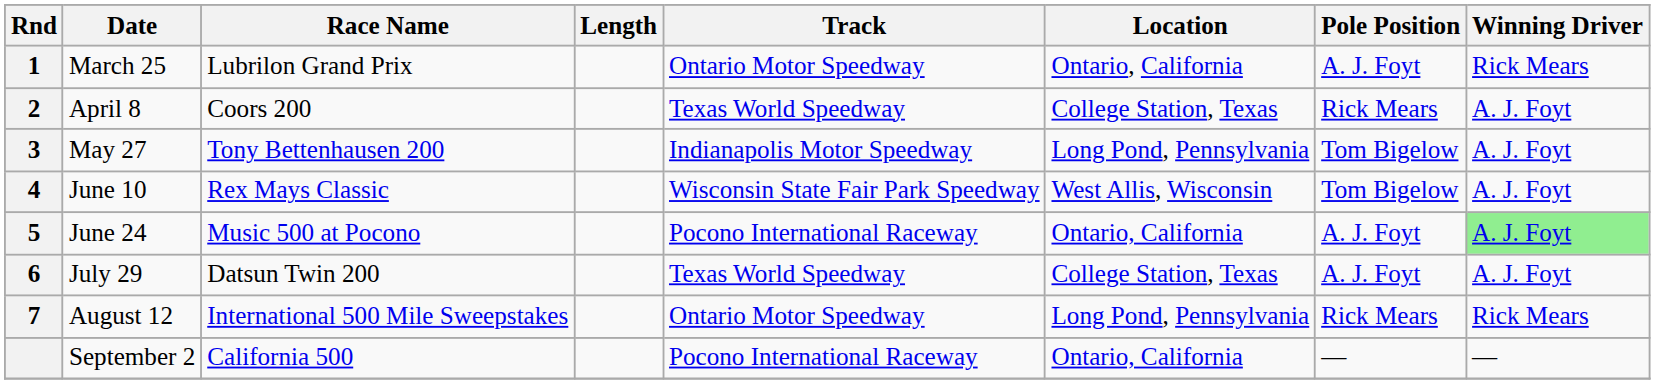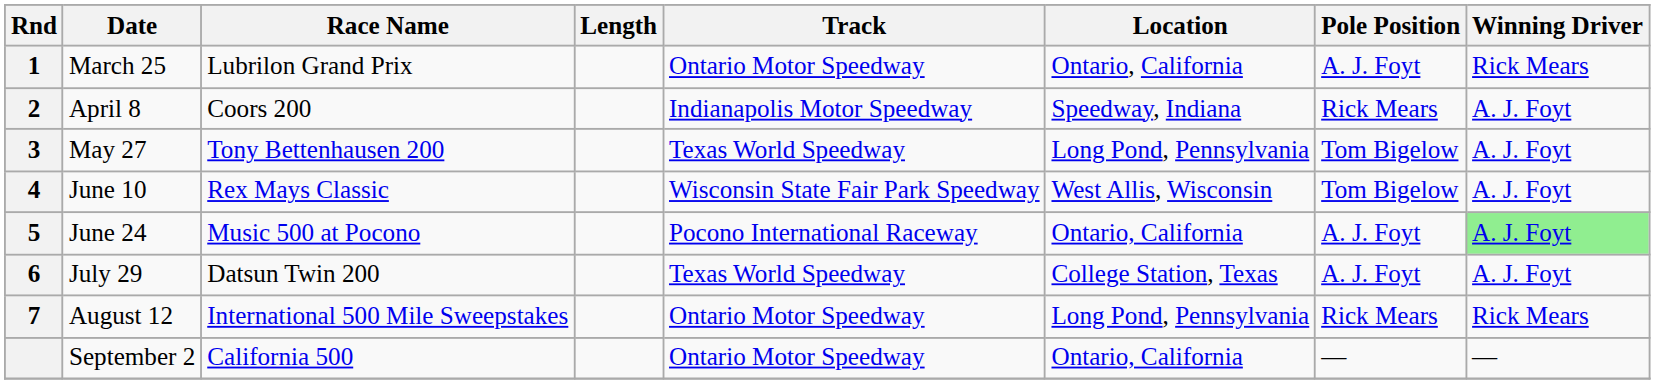April 8 | Track: Texas World Speedway -> Indianapolis Motor Speedway
April 8 | Location: College Station, Texas -> Speedway, Indiana
May 27 | Track: Indianapolis Motor Speedway -> Texas World Speedway
September 2 | Track: Pocono International Raceway -> Ontario Motor Speedway
